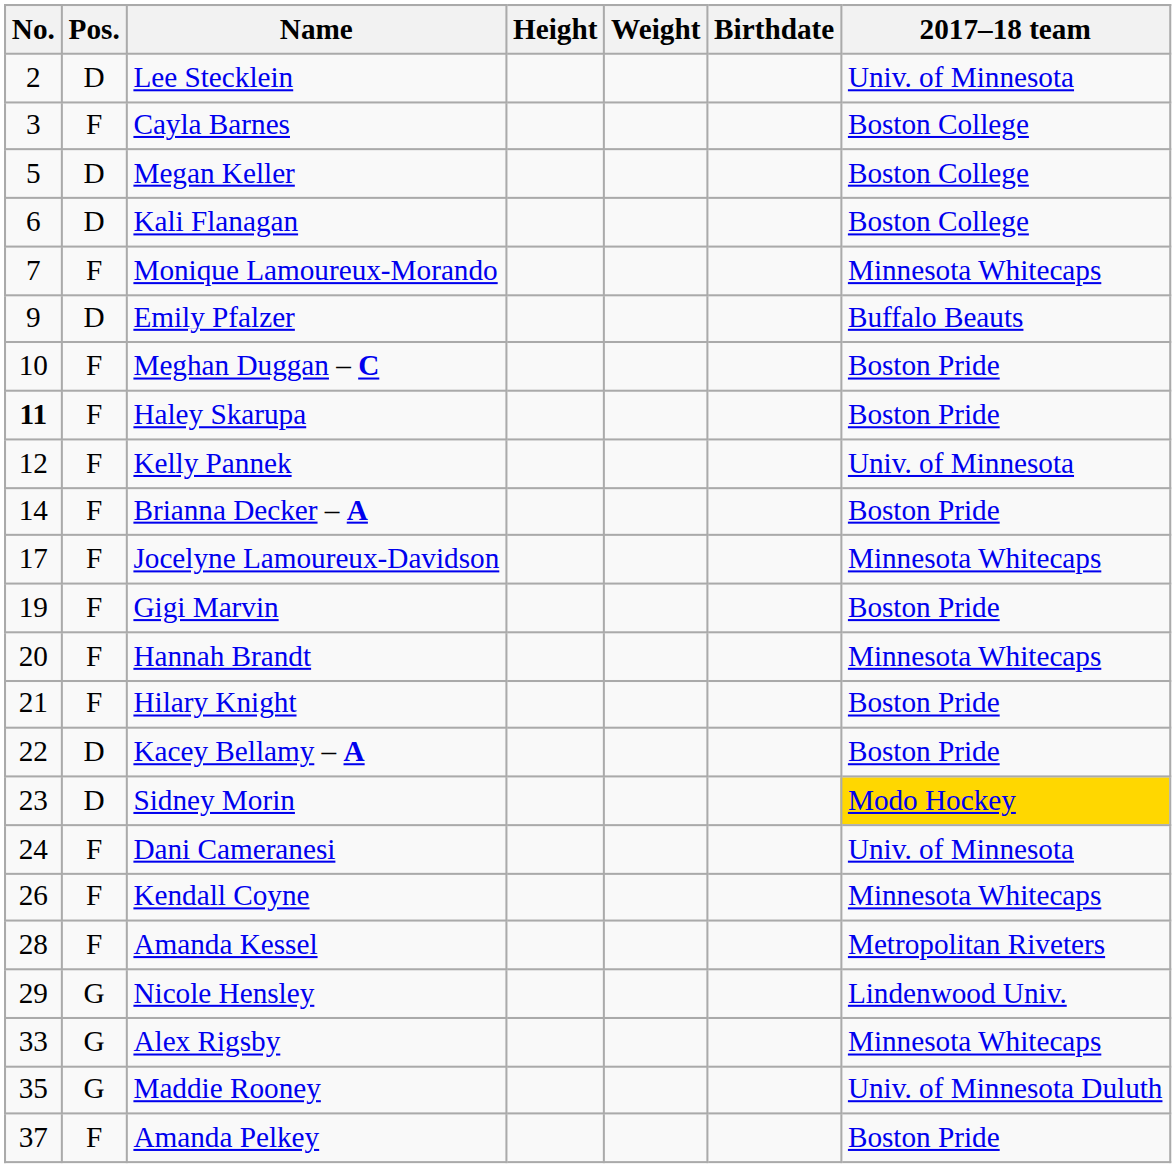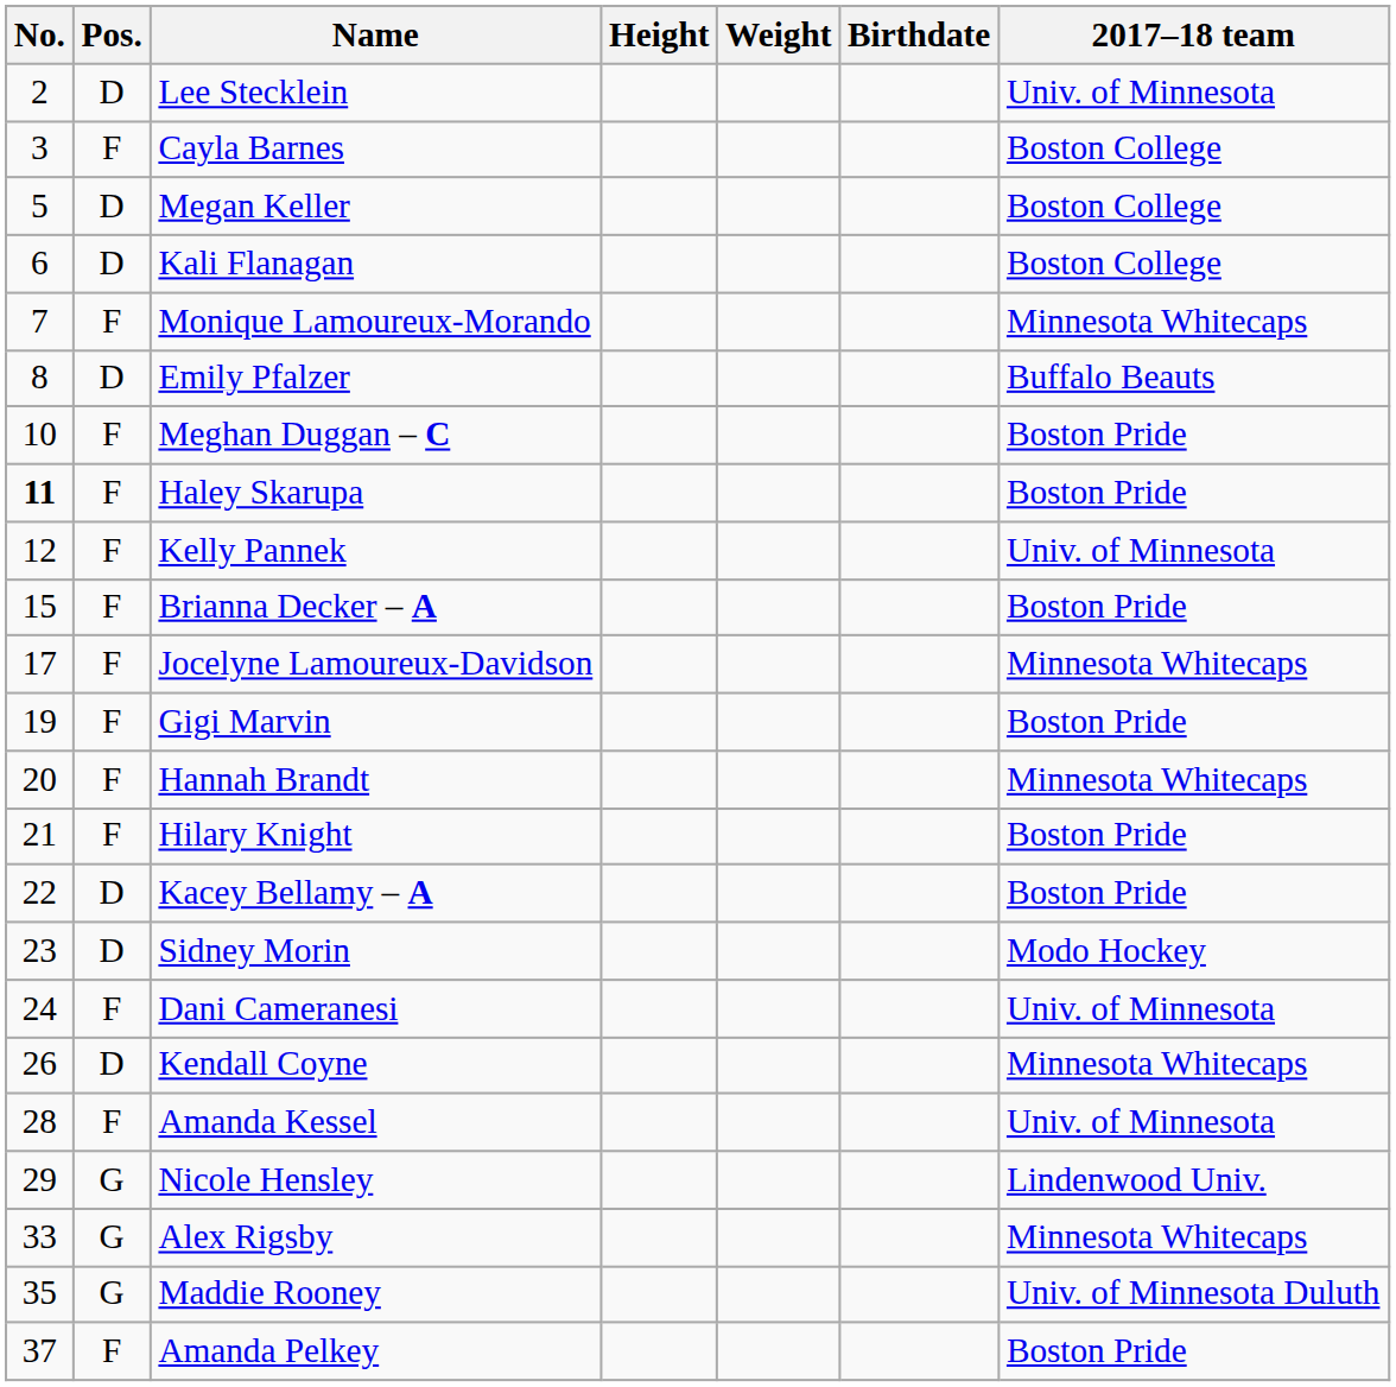Emily Pfalzer | No.: 9 -> 8
Brianna Decker – A | No.: 14 -> 15
Sidney Morin | 2017–18 team: gold background -> no background
Kendall Coyne | Pos.: F -> D
Amanda Kessel | 2017–18 team: Metropolitan Riveters -> Univ. of Minnesota
